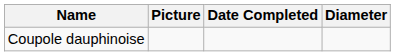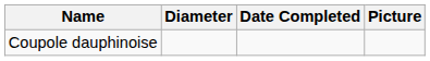columns swapped: Diameter <-> Picture
